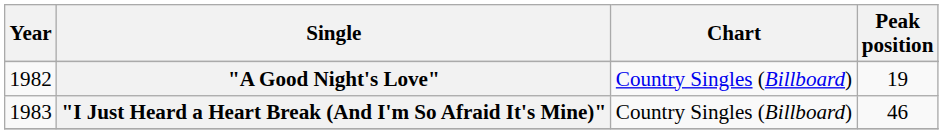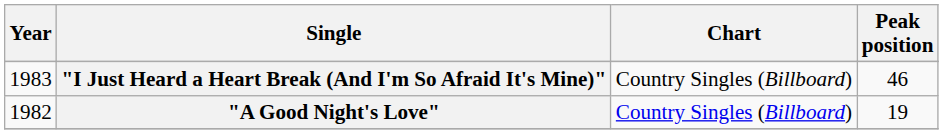rows swapped: "A Good Night's Love" <-> "I Just Heard a Heart Break (And I'm So Afraid It's Mine)"
